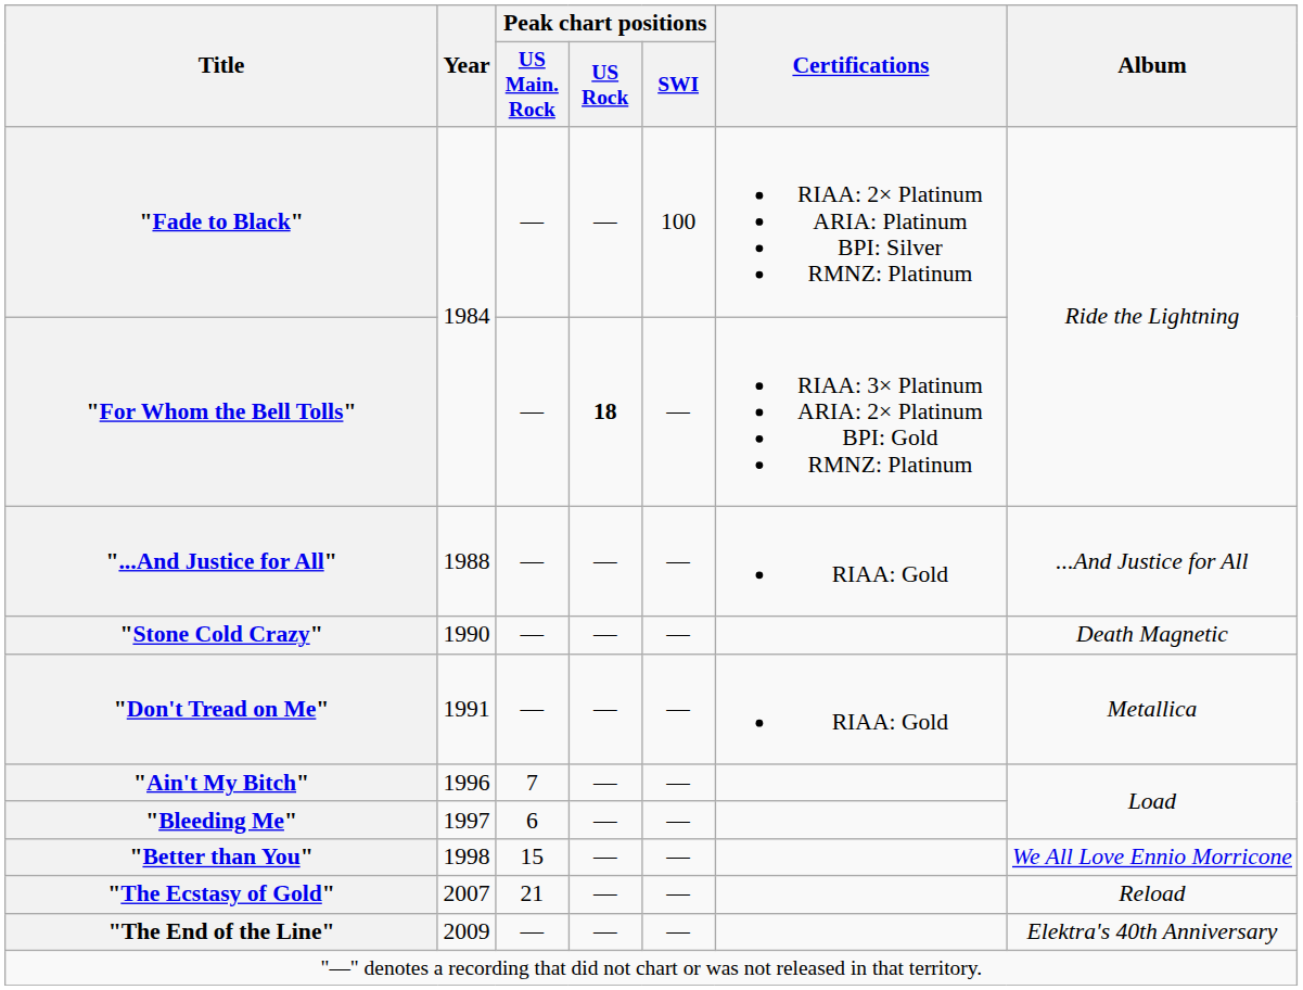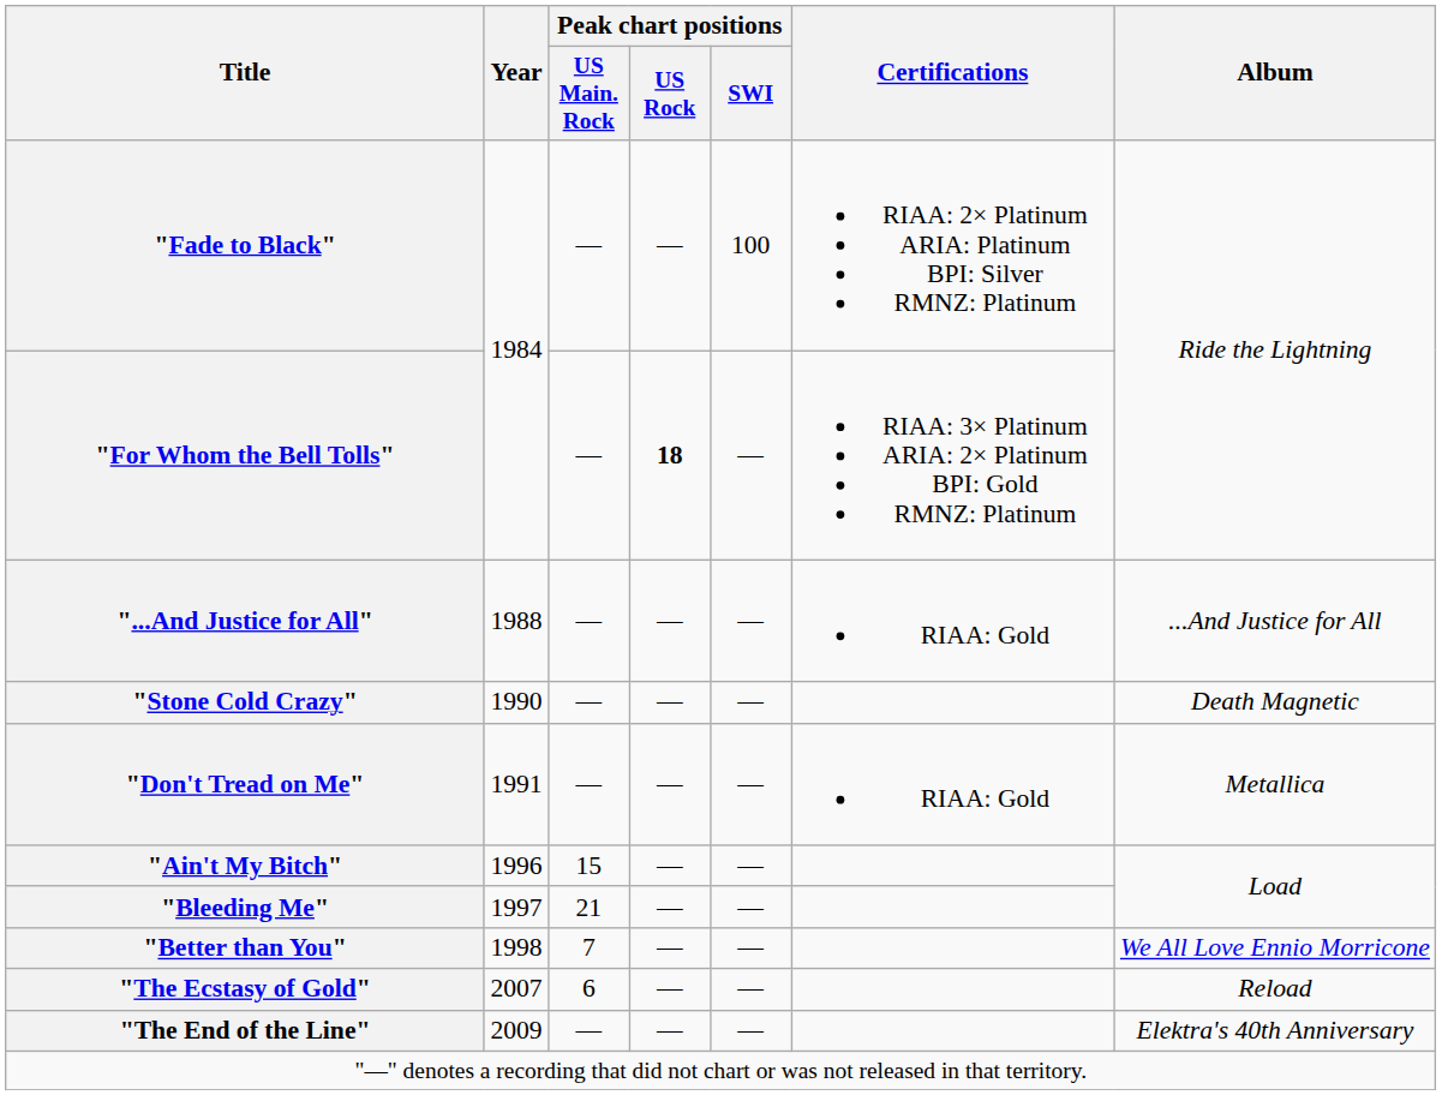"Ain't My Bitch" | Peak chart positions / US Main. Rock: 7 -> 15
"Bleeding Me" | Peak chart positions / US Main. Rock: 6 -> 21
"Better than You" | Peak chart positions / US Main. Rock: 15 -> 7
"The Ecstasy of Gold" | Peak chart positions / US Main. Rock: 21 -> 6
